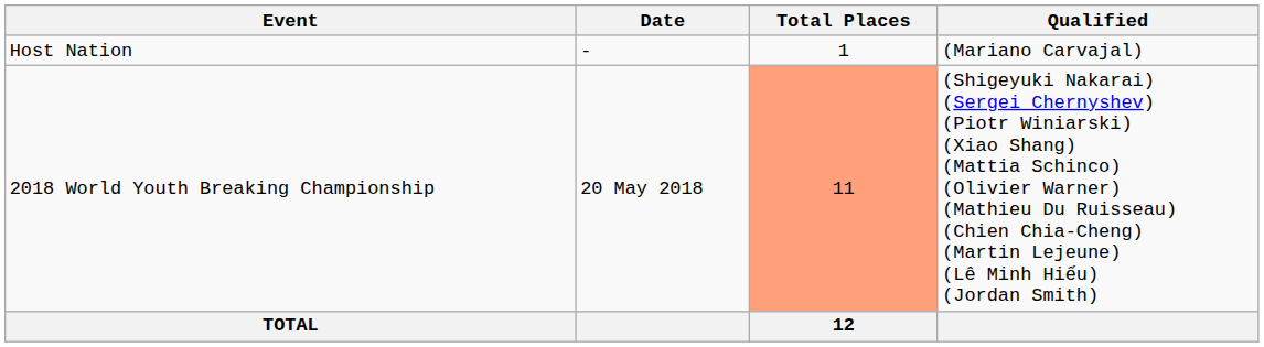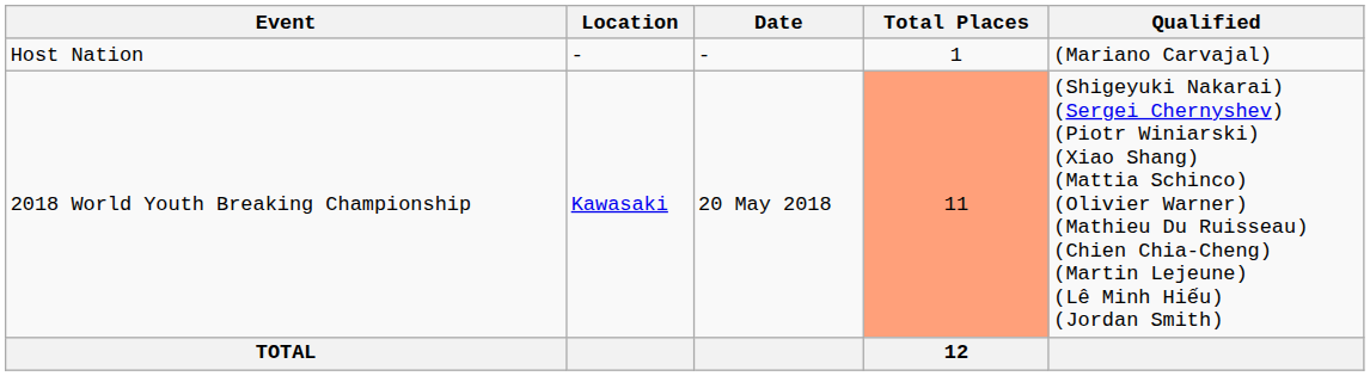+ column: Location | - | Kawasaki
